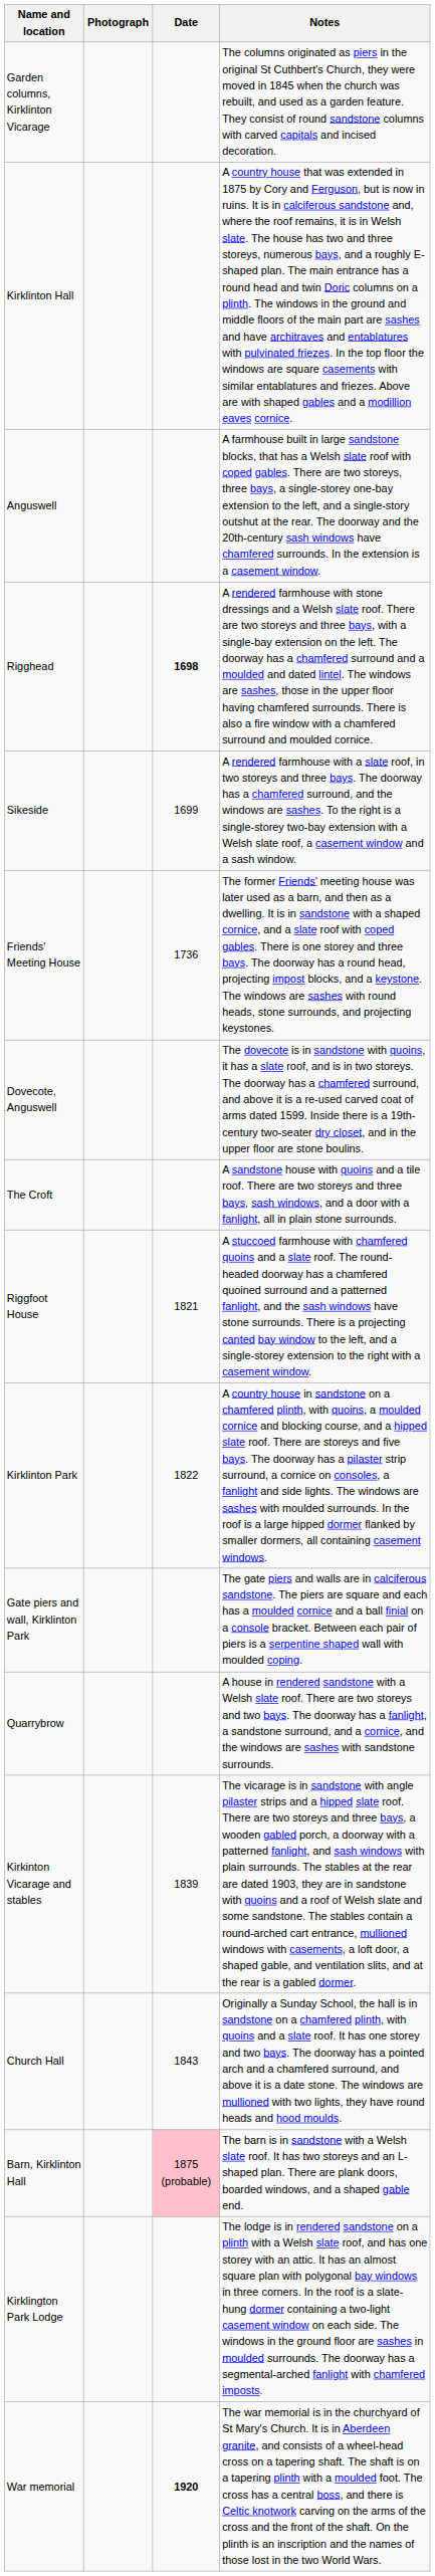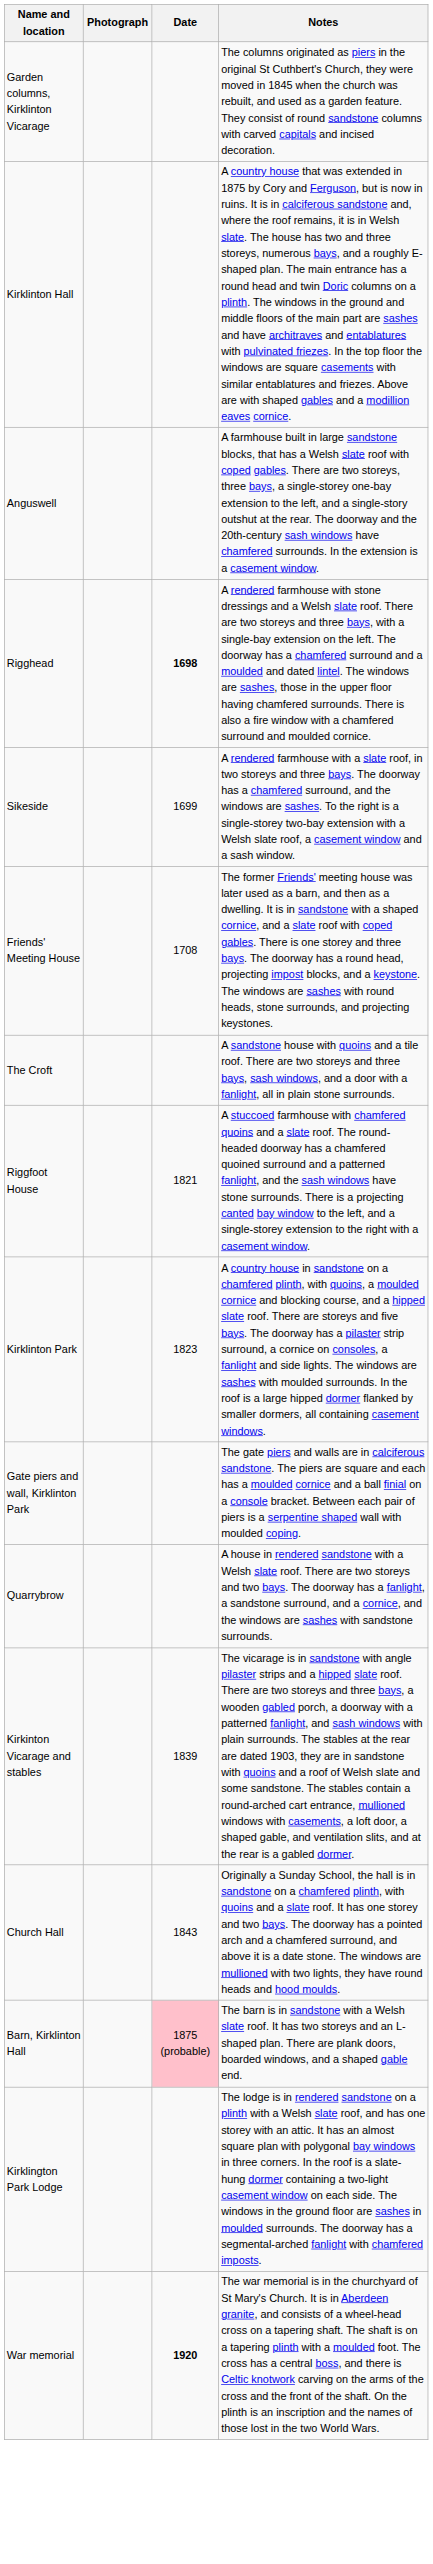Friends' Meeting House | Date: 1736 -> 1708
- row: Dovecote, Anguswell | The dovecote is in sandstone with quoins, it has a slate roof, and is in two storeys. The doorway has a chamfered surround, and above it is a re-used carved coat of arms dated 1599. Inside there is a 19th-century two-seater dry closet, and in the upper floor are stone boulins.
Kirklinton Park | Date: 1822 -> 1823
